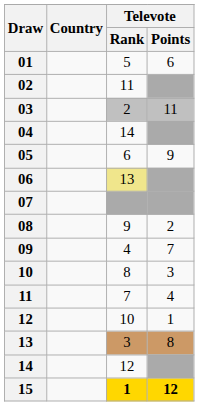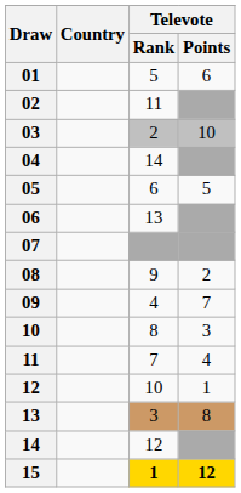03 | Televote / Points: 11 -> 10
05 | Televote / Points: 9 -> 5
06 | Televote / Rank: khaki background -> no background
